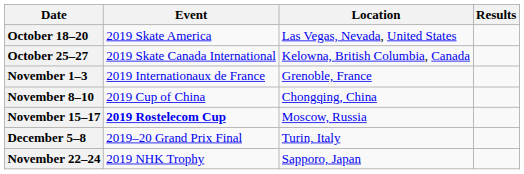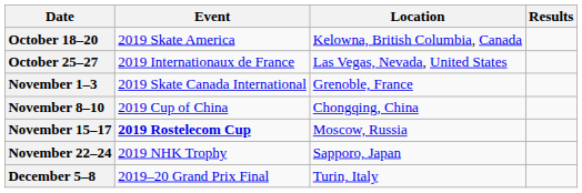October 18–20 | Location: Las Vegas, Nevada, United States -> Kelowna, British Columbia, Canada
October 25–27 | Event: 2019 Skate Canada International -> 2019 Internationaux de France
October 25–27 | Location: Kelowna, British Columbia, Canada -> Las Vegas, Nevada, United States
November 1–3 | Event: 2019 Internationaux de France -> 2019 Skate Canada International
rows swapped: November 22–24 <-> December 5–8
